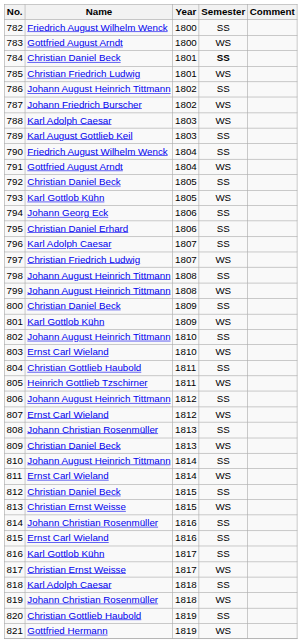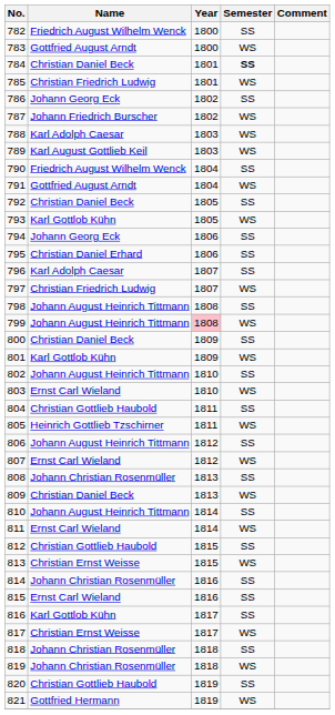786 | Name: Johann August Heinrich Tittmann -> Johann Georg Eck
789 | Semester: SS -> WS
799 | Year: no background -> pink background
812 | Name: Christian Daniel Beck -> Christian Gottlieb Haubold
818 | Name: Karl Adolph Caesar -> Johann Christian Rosenmüller
